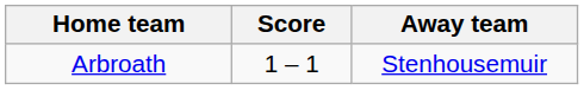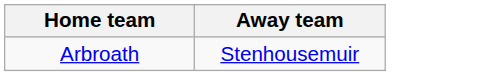- column: Score | 1 – 1
